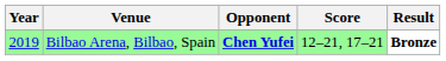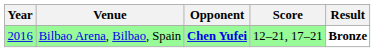Bilbao Arena, Bilbao, Spain | Year: 2019 -> 2016
